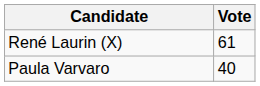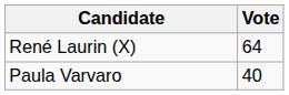René Laurin (X) | Vote: 61 -> 64
